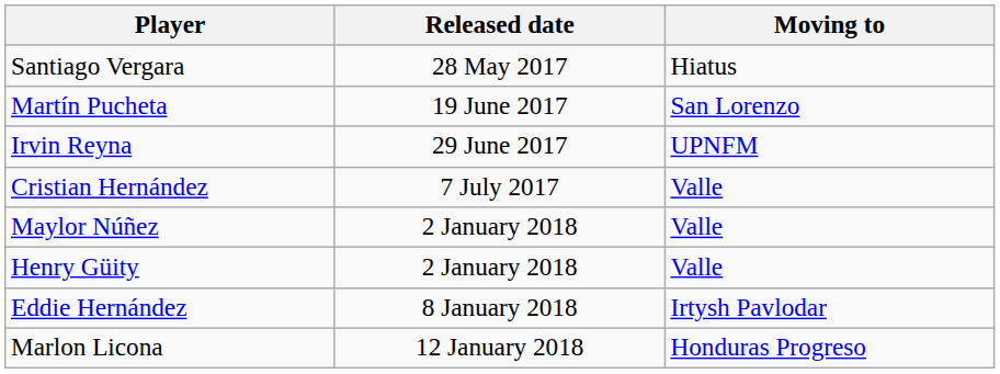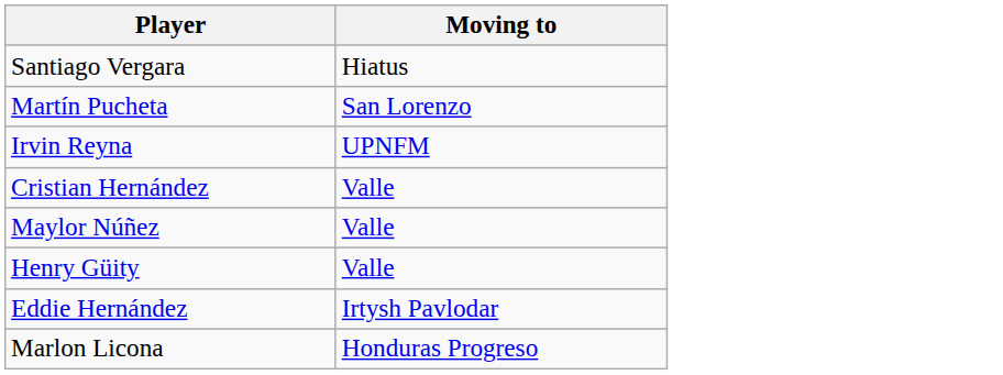- column: Released date | 28 May 2017 | 19 June 2017 | 29 June 2017 | 7 July 2017 | 2 January 2018 | 2 January 2018 | 8 January 2018 | 12 January 2018
